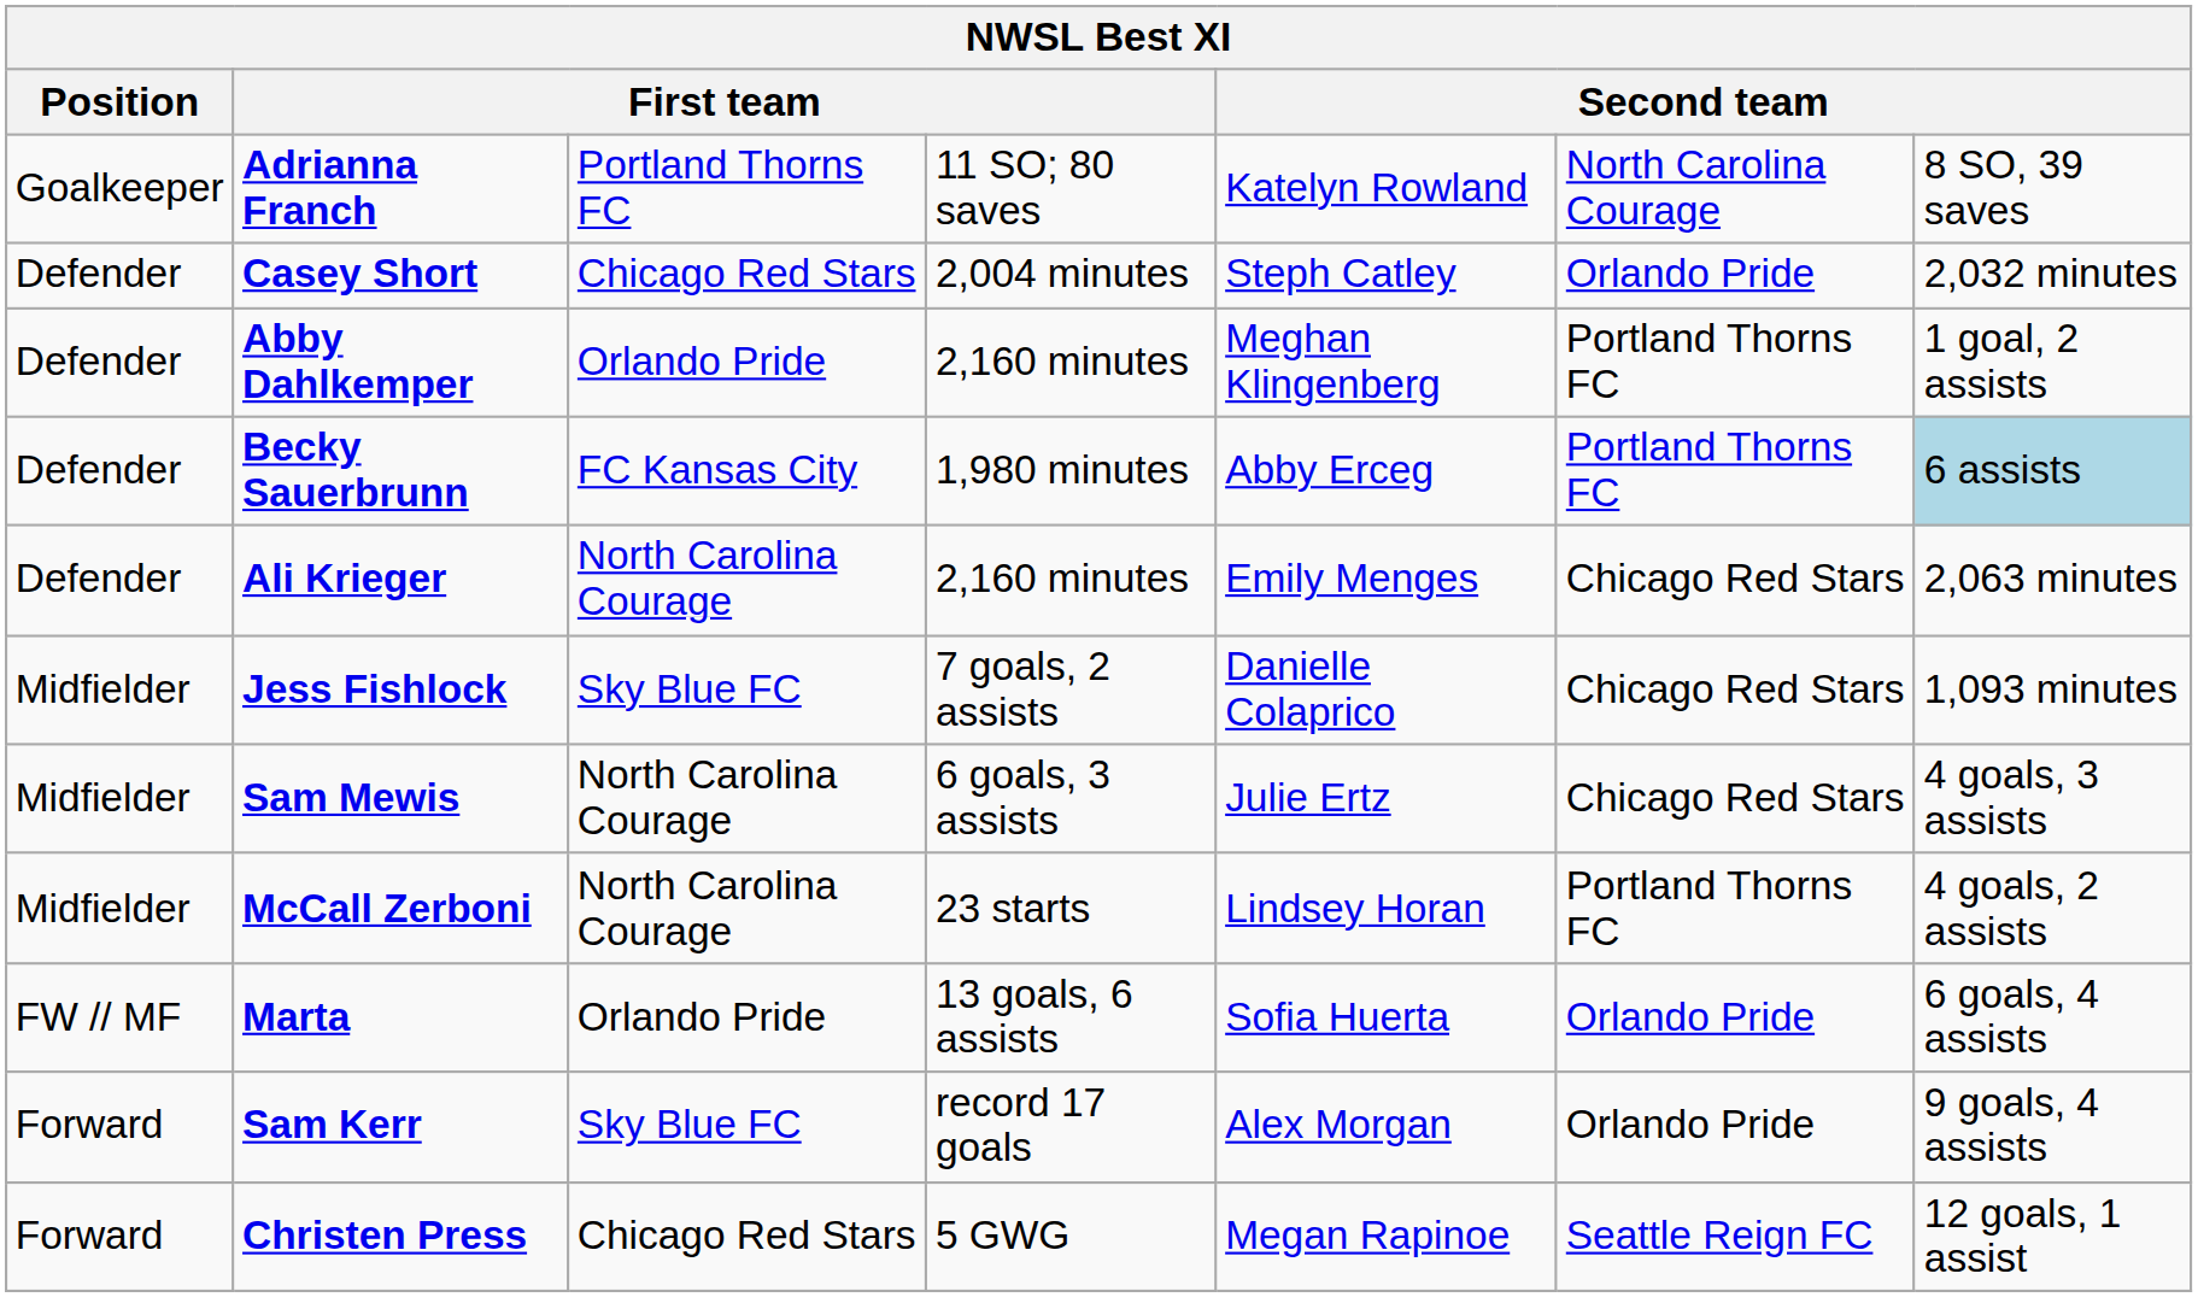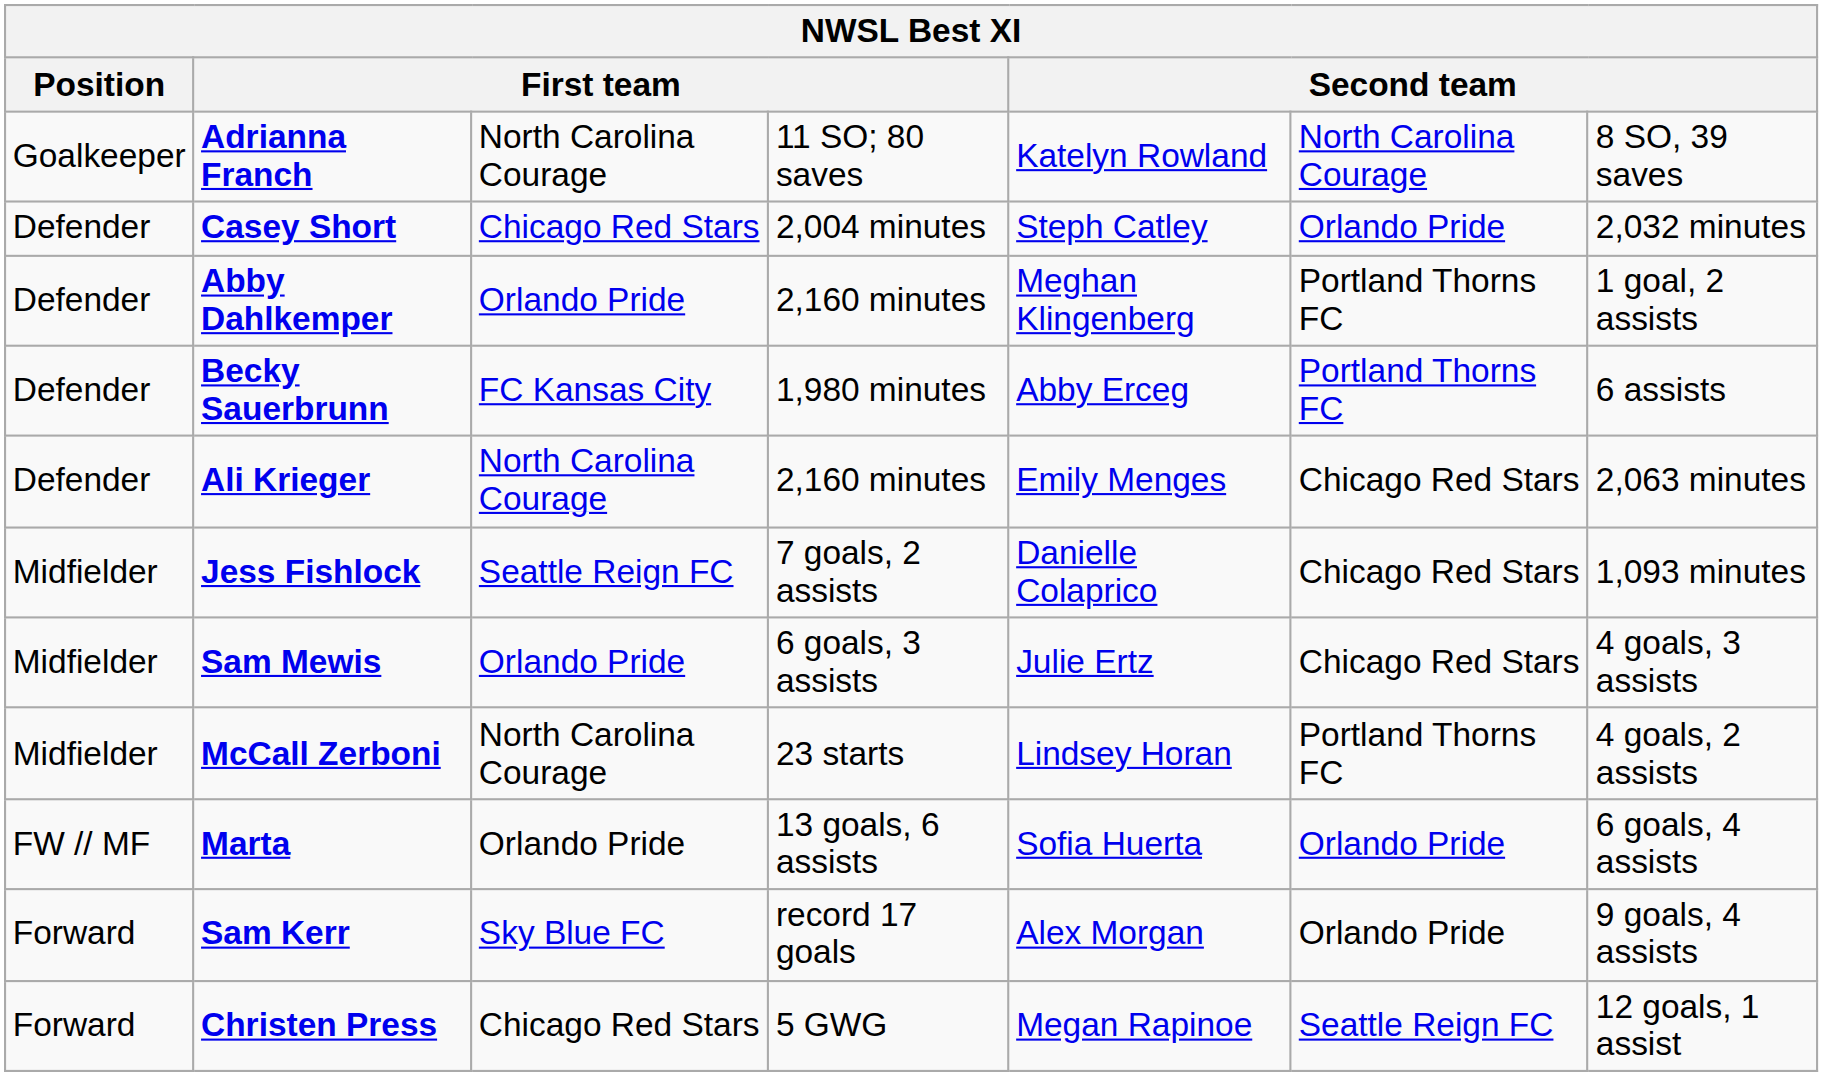Adrianna Franch | column 3: Portland Thorns FC -> North Carolina Courage
Becky Sauerbrunn | column 7: lightblue background -> no background
Jess Fishlock | column 3: Sky Blue FC -> Seattle Reign FC
Sam Mewis | column 3: North Carolina Courage -> Orlando Pride
